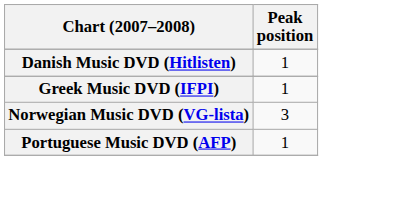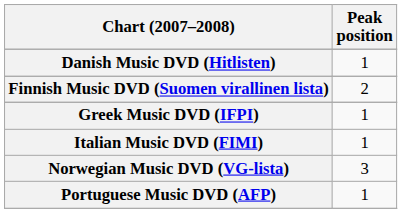+ row: Finnish Music DVD (Suomen virallinen lista) | 2
+ row: Italian Music DVD (FIMI) | 1
